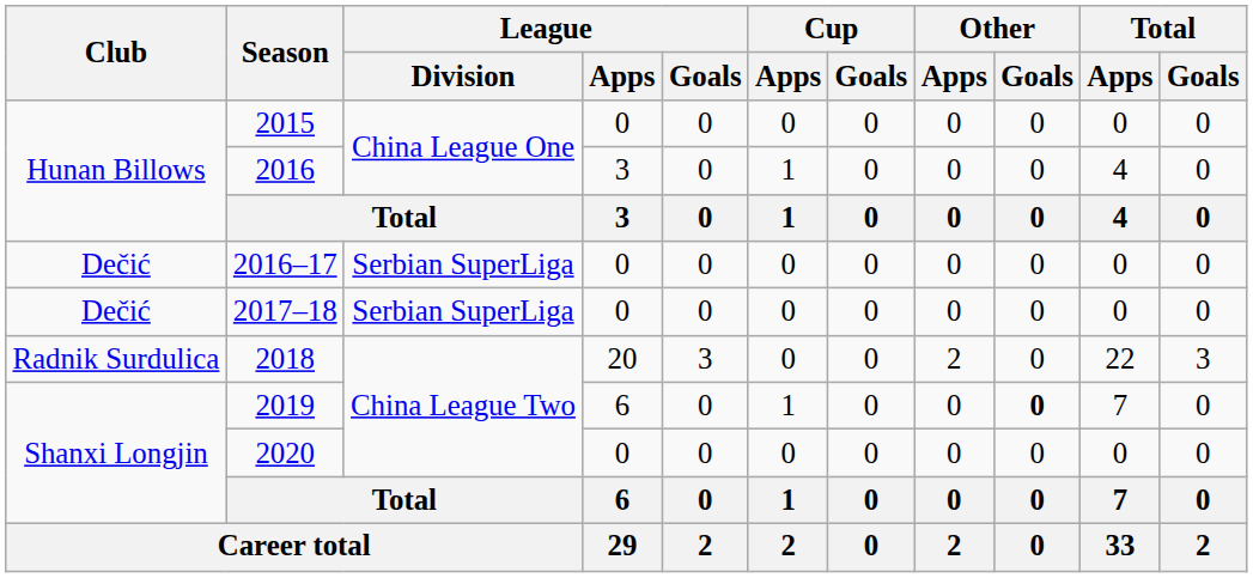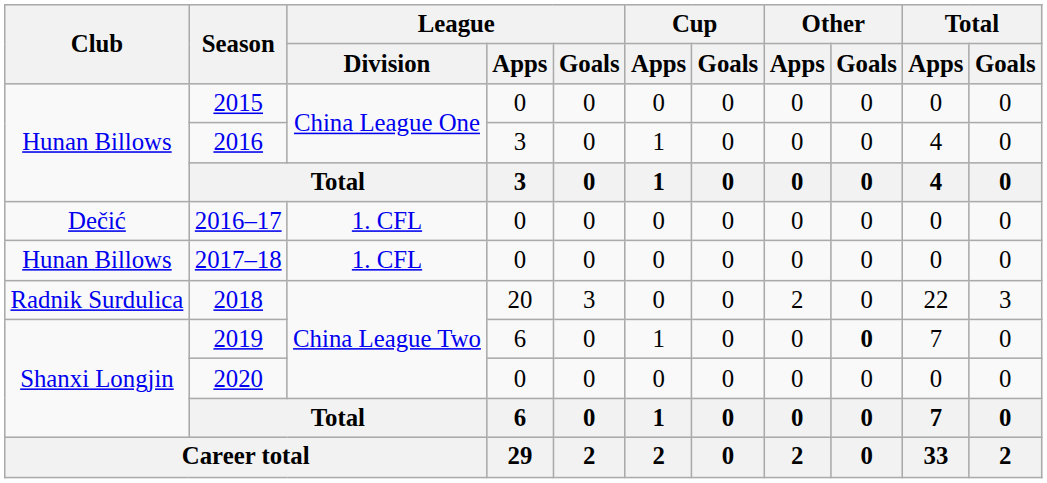2016–17 | League / Division: Serbian SuperLiga -> 1. CFL
2017–18 | Club: Dečić -> Hunan Billows
2017–18 | League / Division: Serbian SuperLiga -> 1. CFL
